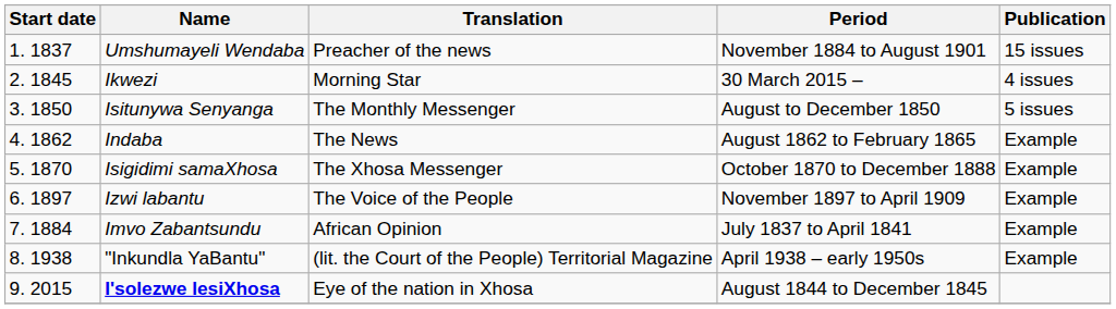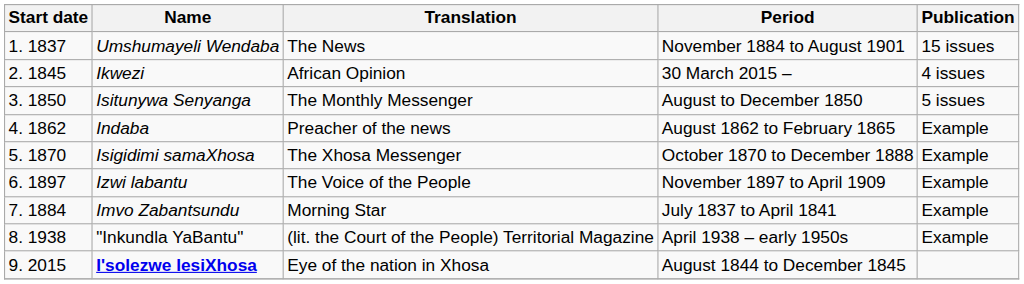Umshumayeli Wendaba | Translation: Preacher of the news -> The News
Ikwezi | Translation: Morning Star -> African Opinion
Indaba | Translation: The News -> Preacher of the news
Imvo Zabantsundu | Translation: African Opinion -> Morning Star
